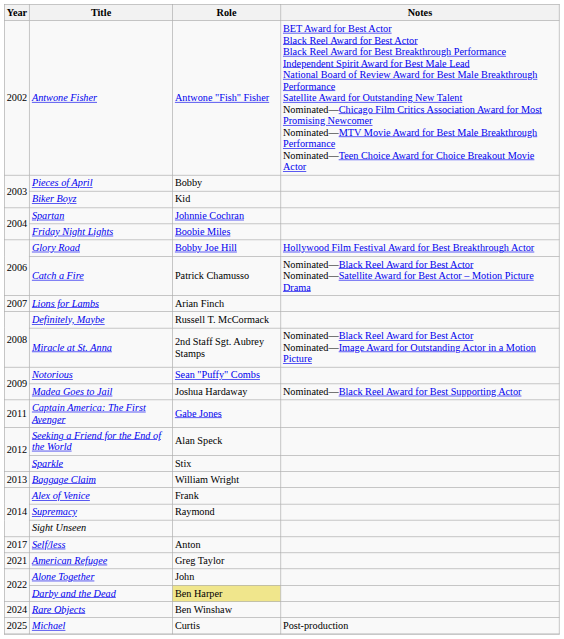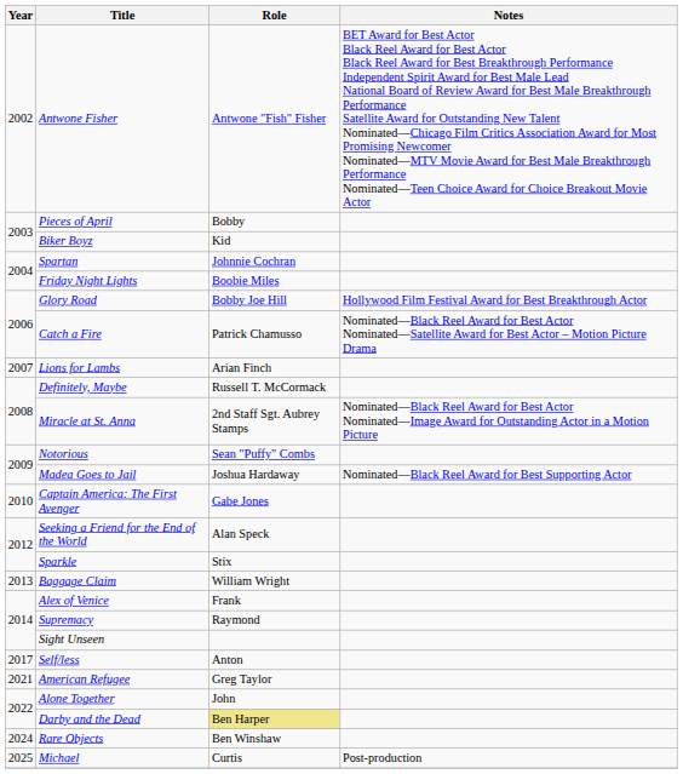Captain America: The First Avenger | Year: 2011 -> 2010
